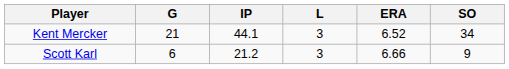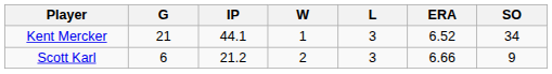+ column: W | 1 | 2
